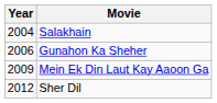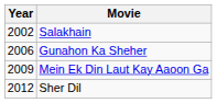Salakhain | Year: 2004 -> 2002
